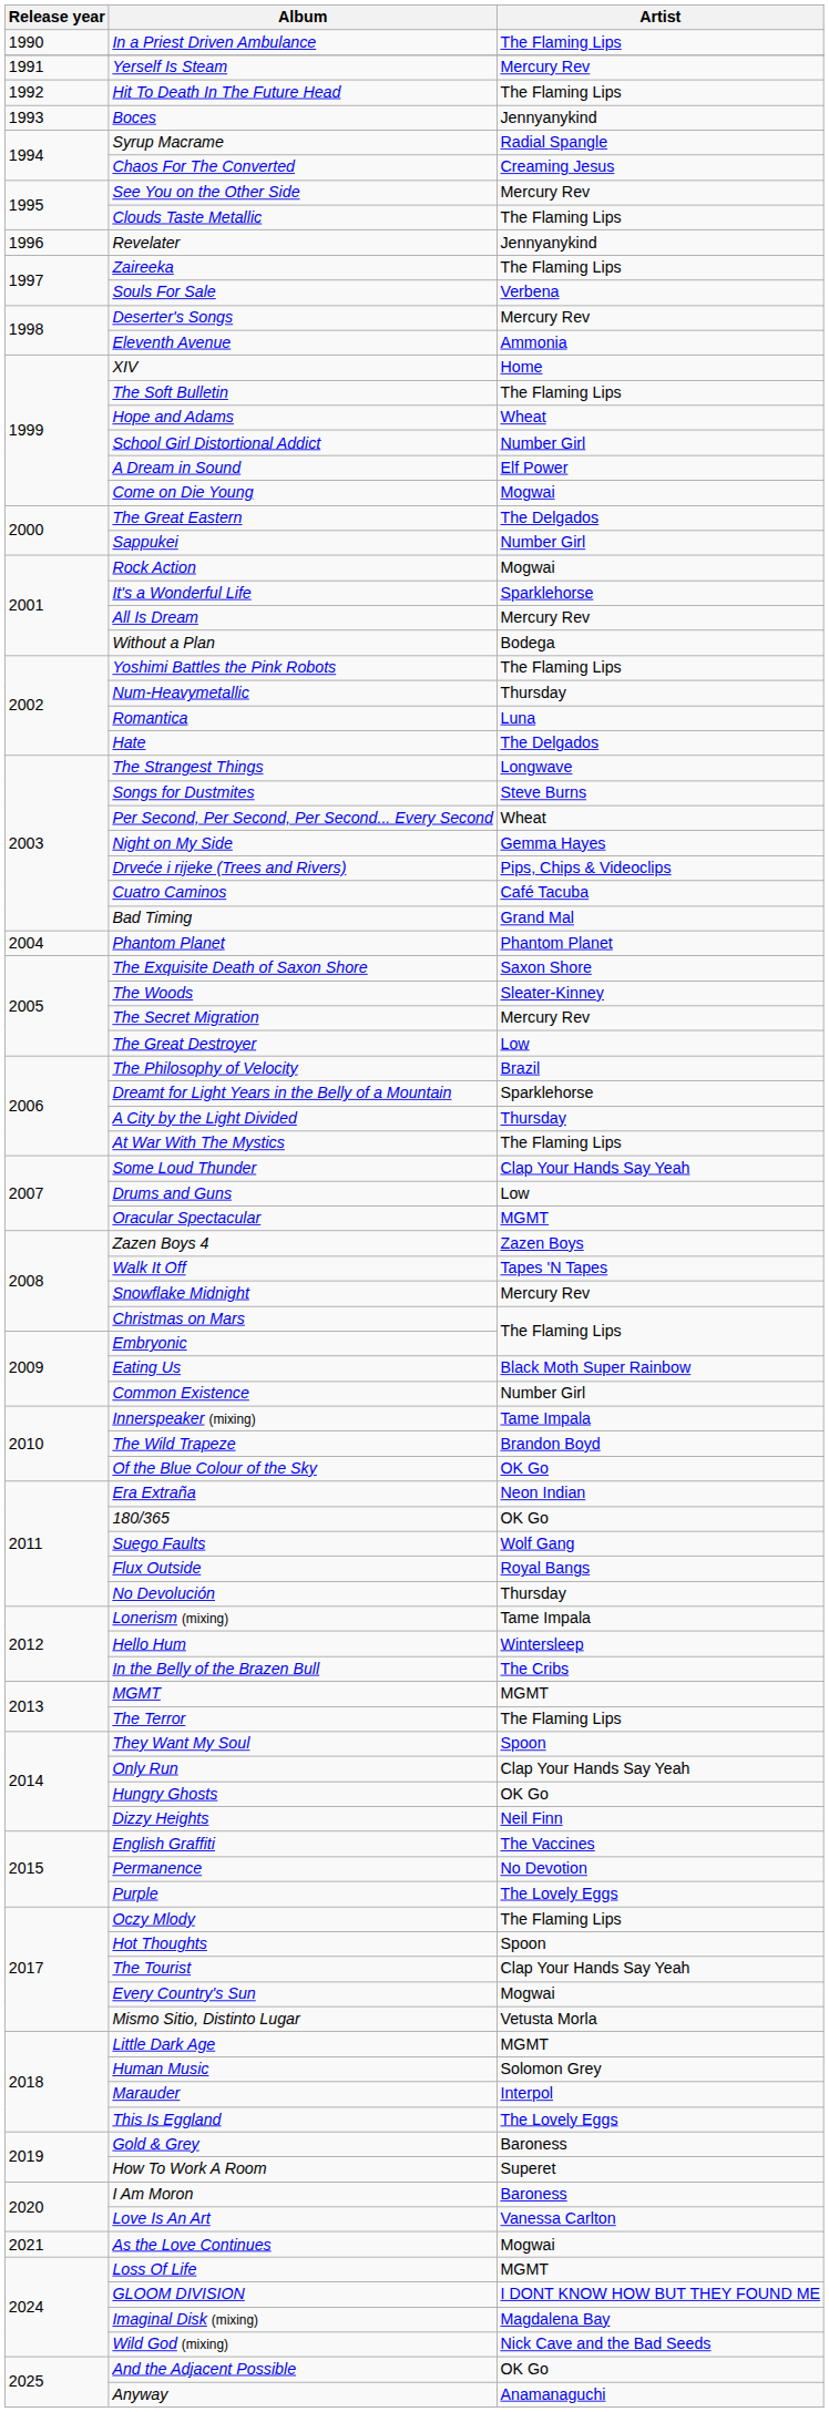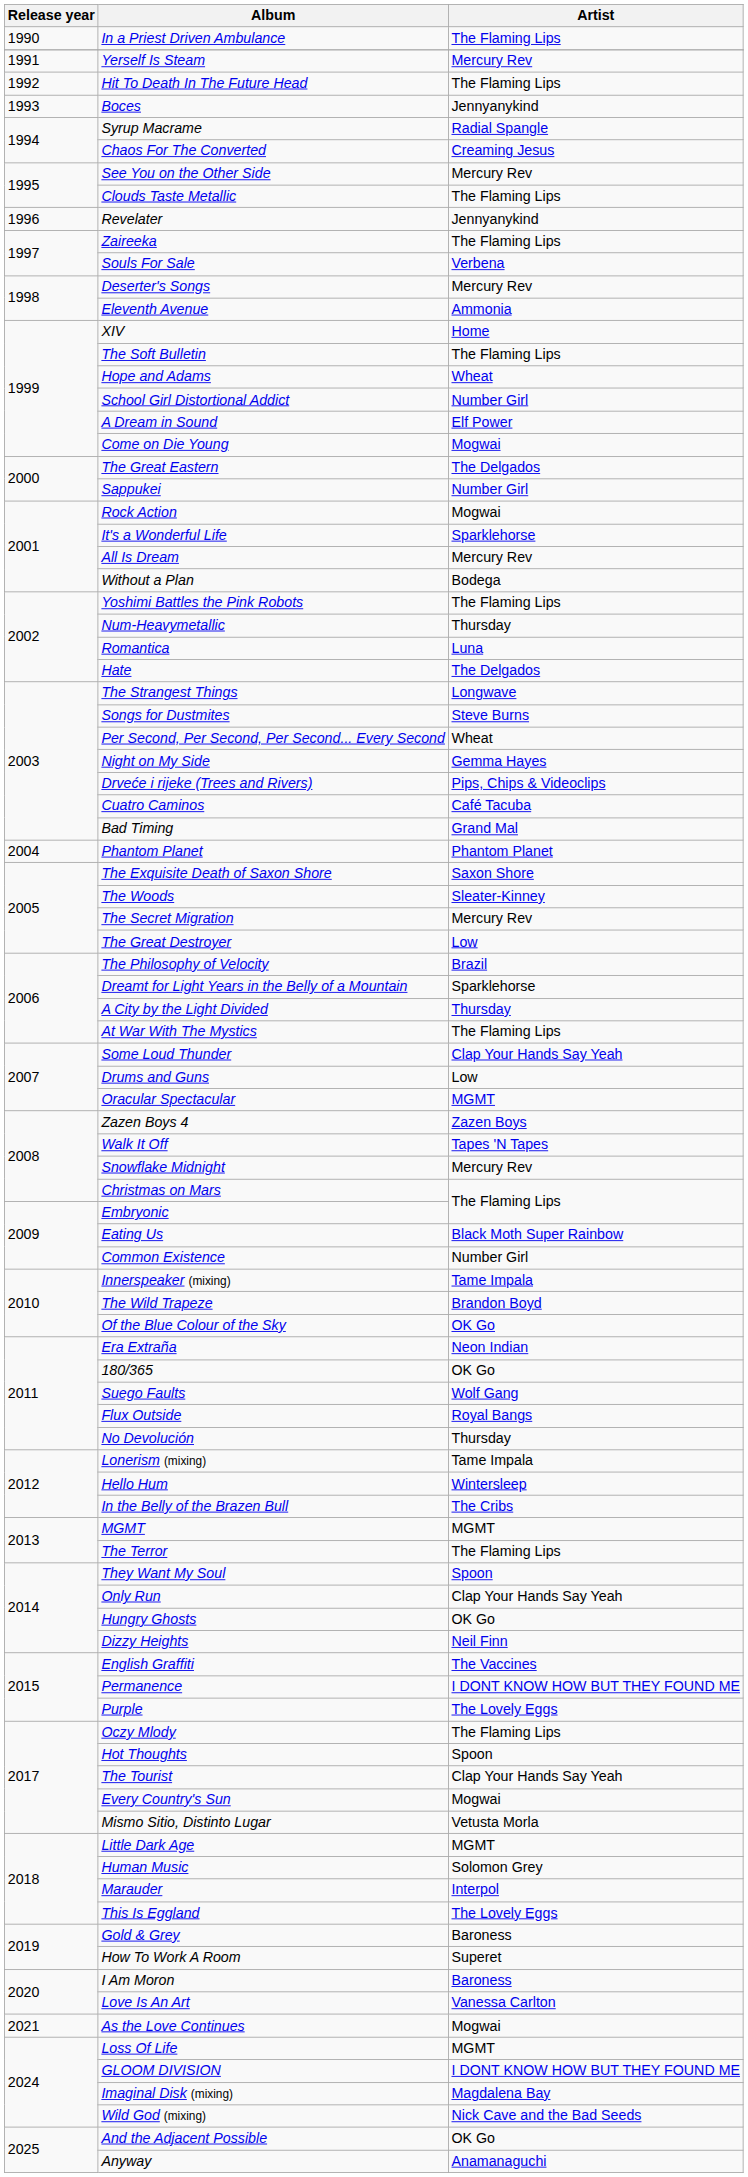Permanence | Artist: No Devotion -> I DONT KNOW HOW BUT THEY FOUND ME
